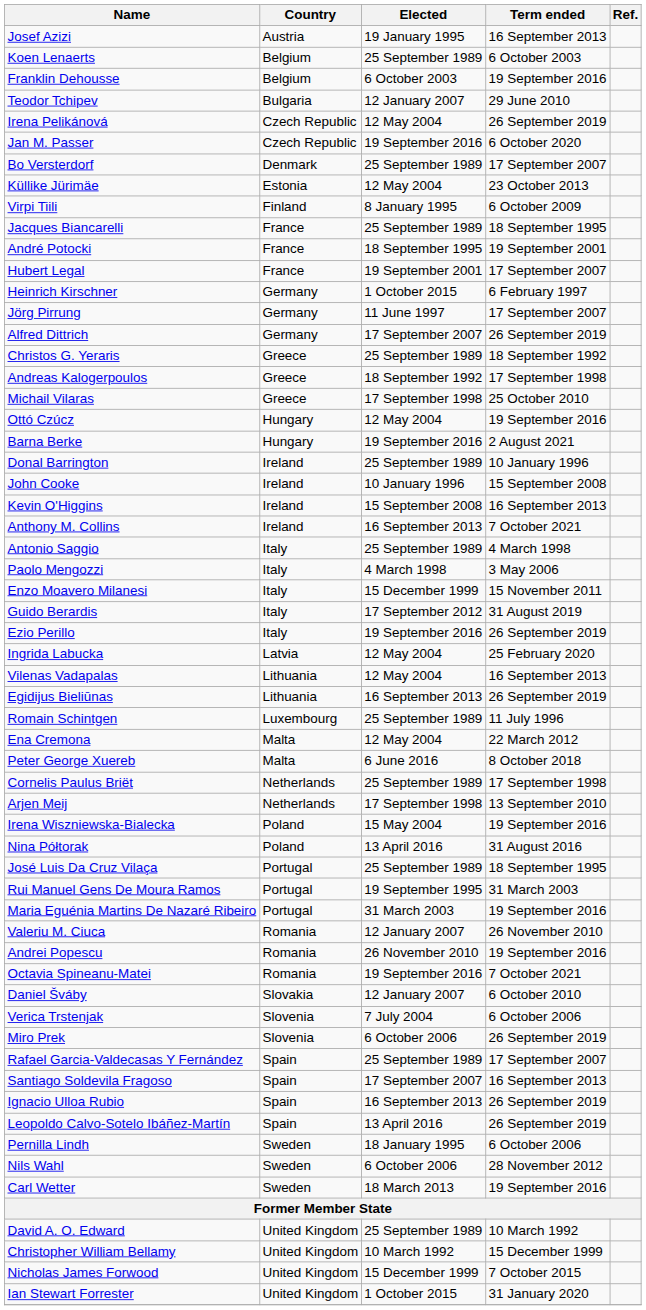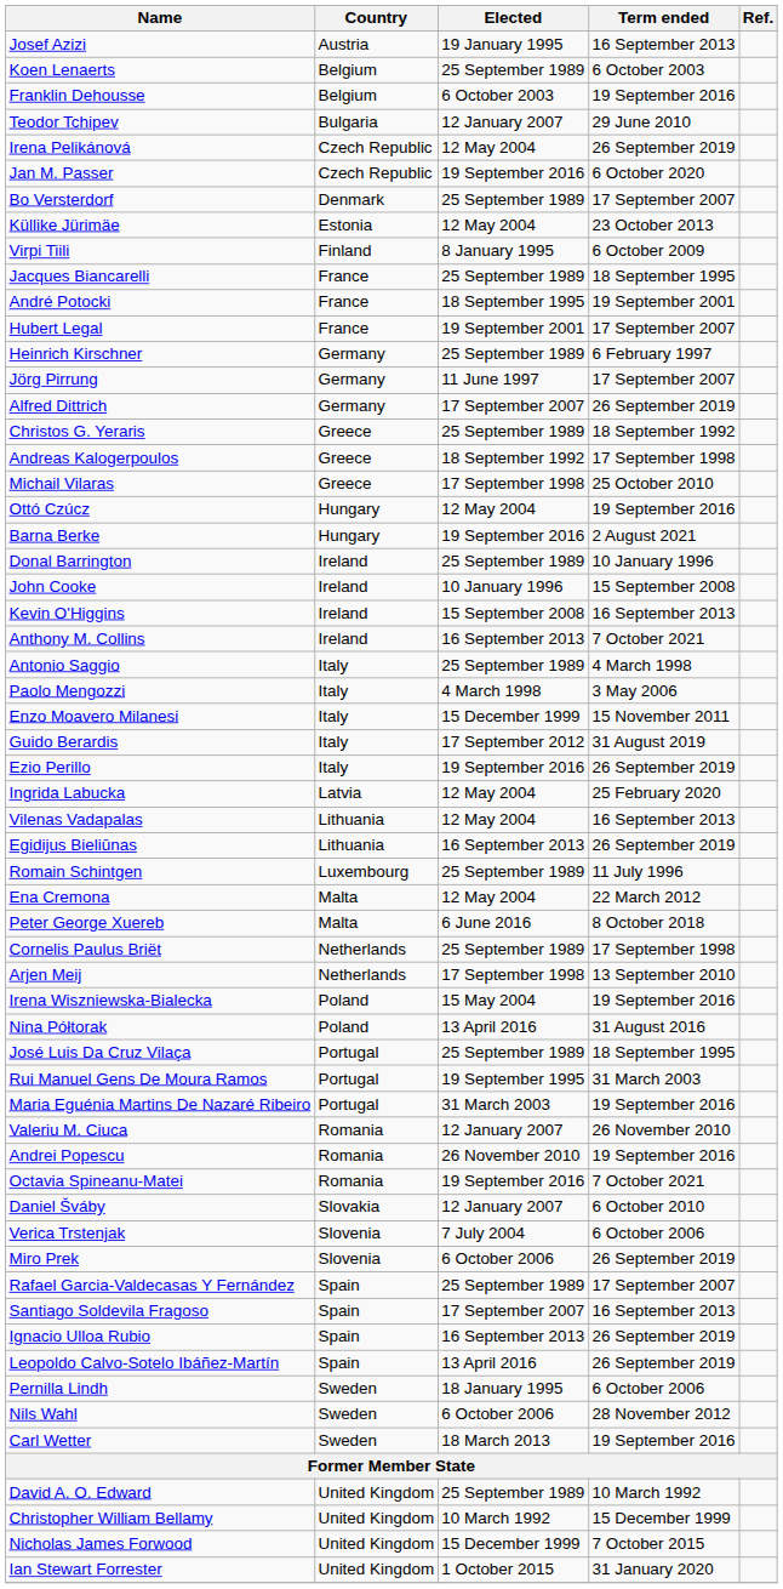Heinrich Kirschner | Elected: 1 October 2015 -> 25 September 1989
